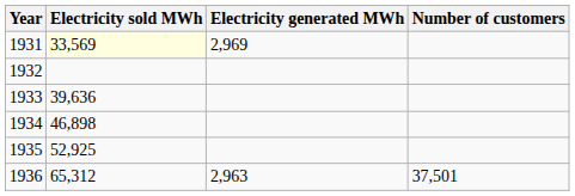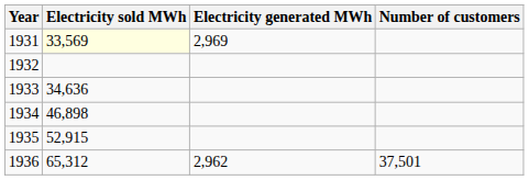1933 | Electricity sold MWh: 39,636 -> 34,636
1935 | Electricity sold MWh: 52,925 -> 52,915
1936 | Electricity generated MWh: 2,963 -> 2,962
